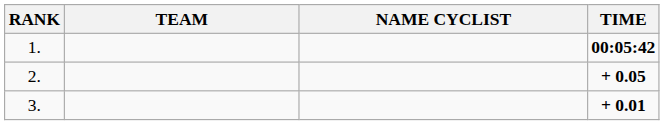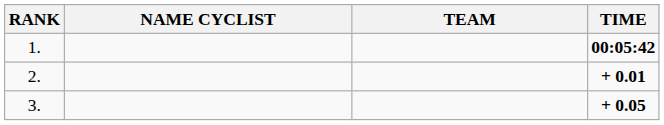columns swapped: NAME CYCLIST <-> TEAM
2. | TIME: + 0.05 -> + 0.01
3. | TIME: + 0.01 -> + 0.05
